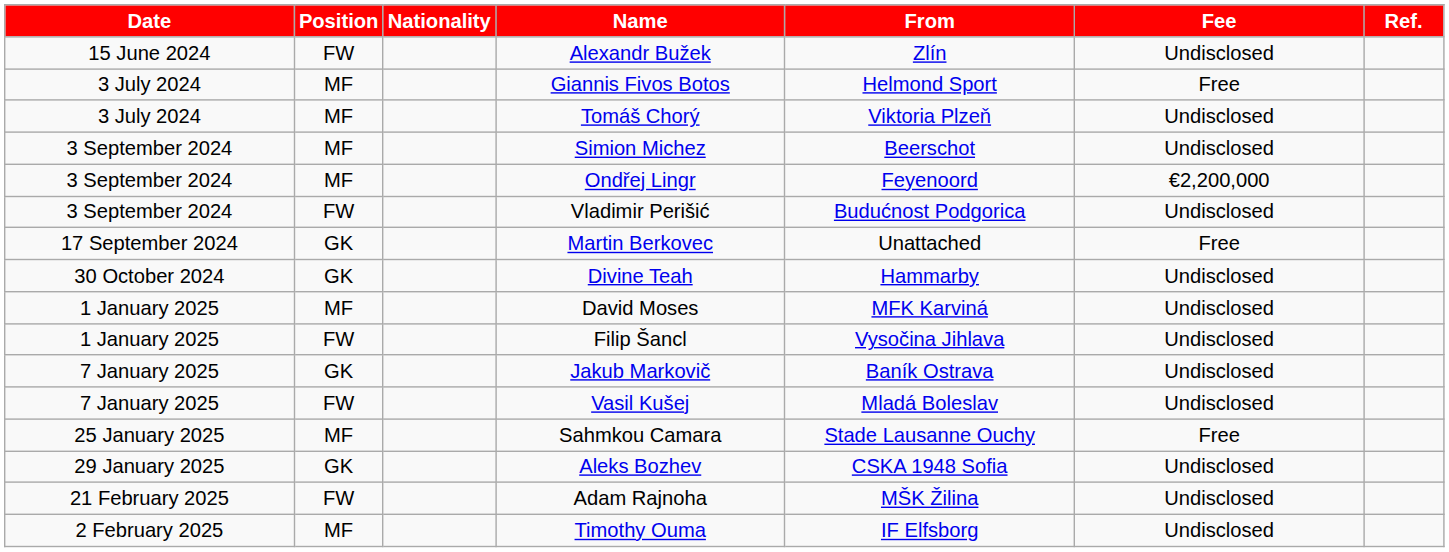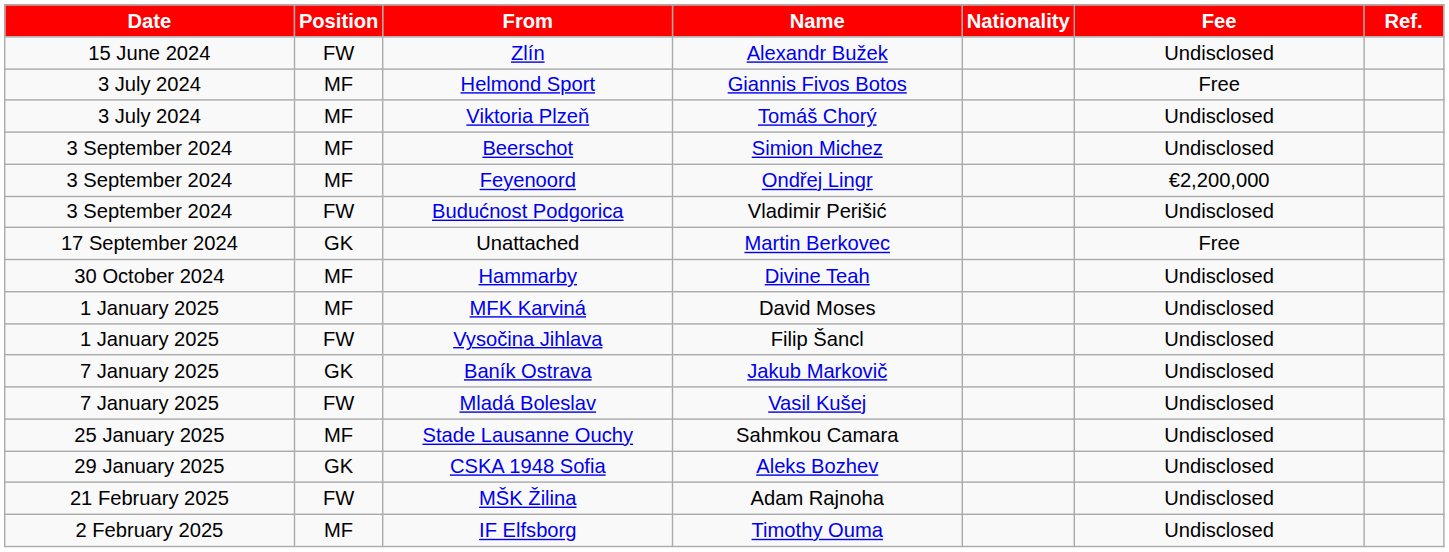columns swapped: Nationality <-> From
Divine Teah | Position: GK -> MF
Sahmkou Camara | Fee: Free -> Undisclosed
